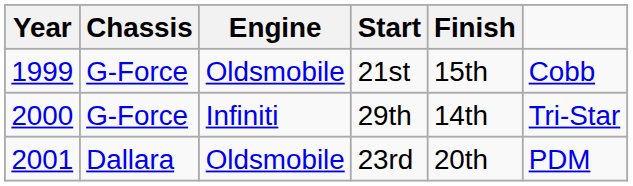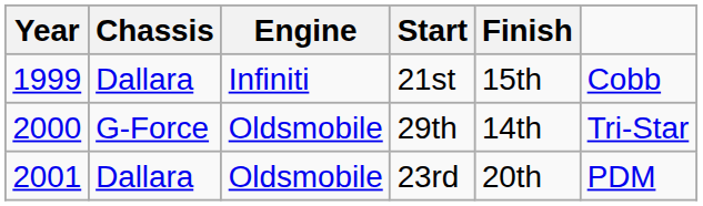21st | Chassis: G-Force -> Dallara
21st | Engine: Oldsmobile -> Infiniti
29th | Engine: Infiniti -> Oldsmobile
